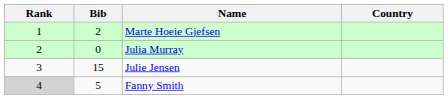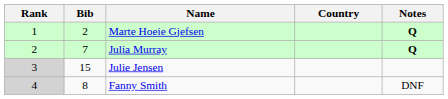+ column: Notes | Q | Q | DNF
Julia Murray | Bib: 0 -> 7
Julie Jensen | Rank: no background -> lightgrey background
Fanny Smith | Bib: 5 -> 8
